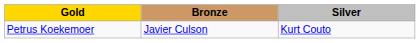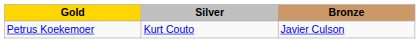columns swapped: Silver <-> Bronze
